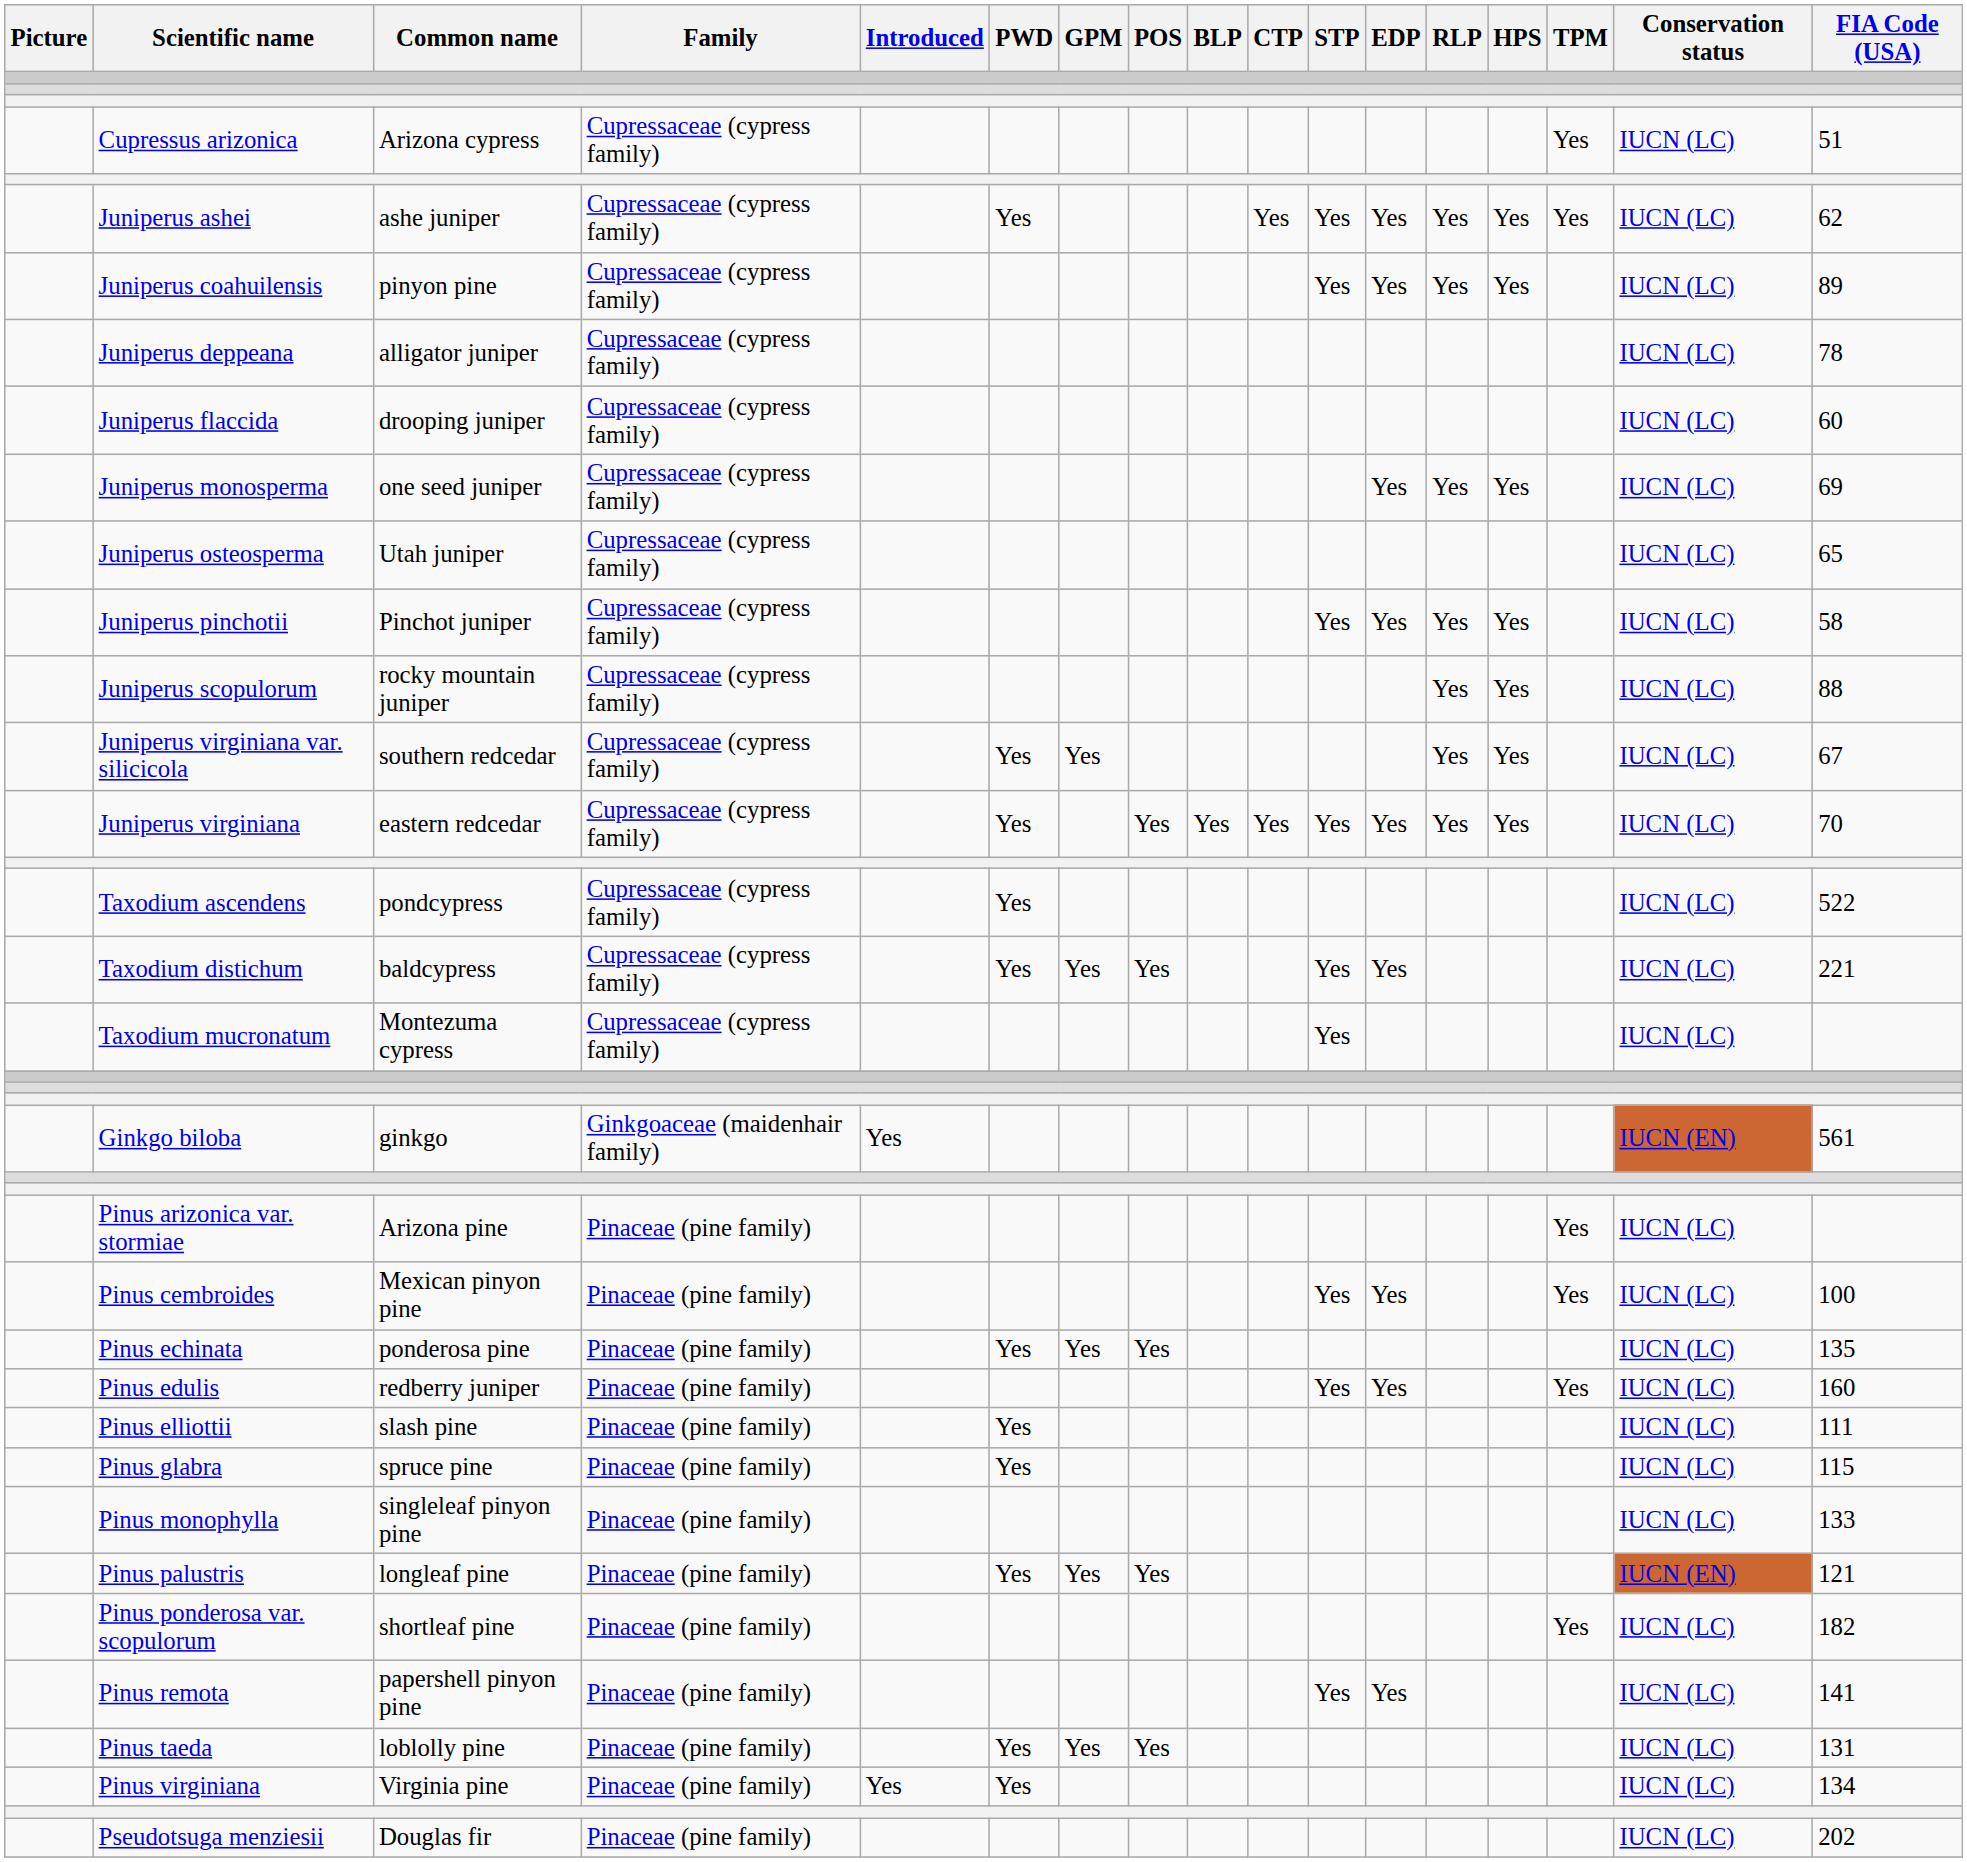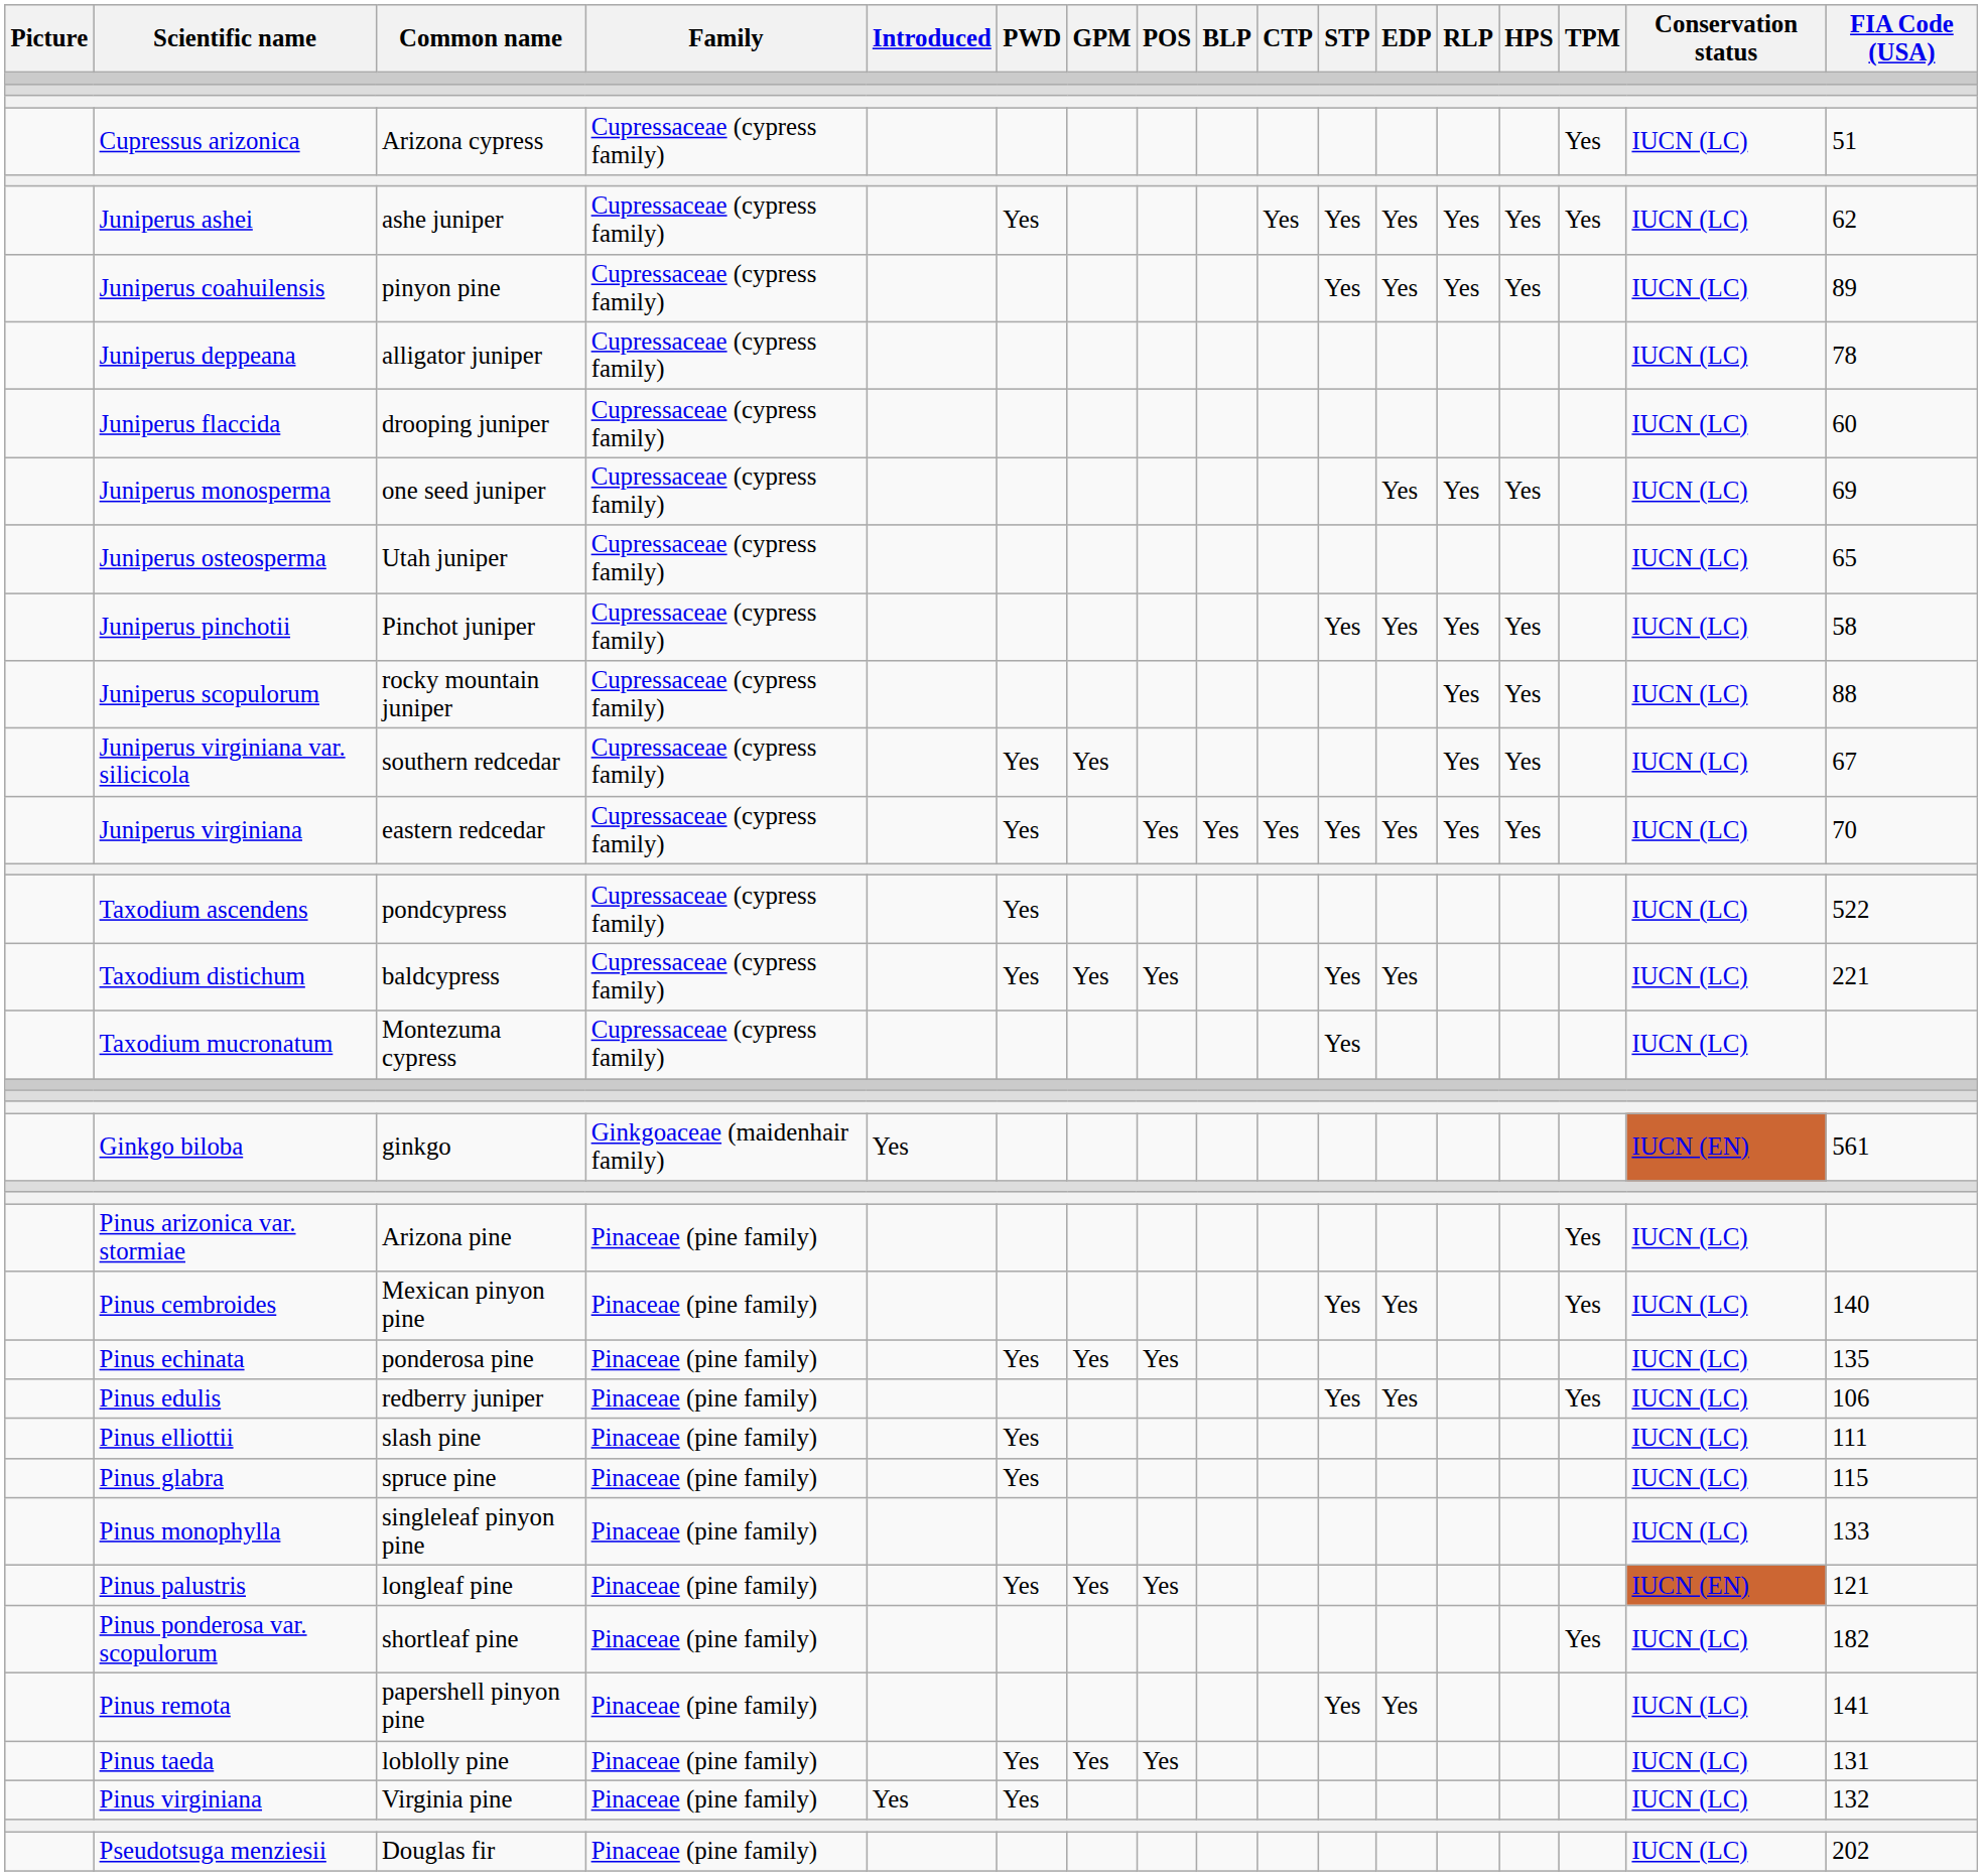Pinus cembroides | FIA Code (USA): 100 -> 140
Pinus edulis | FIA Code (USA): 160 -> 106
Pinus virginiana | FIA Code (USA): 134 -> 132
